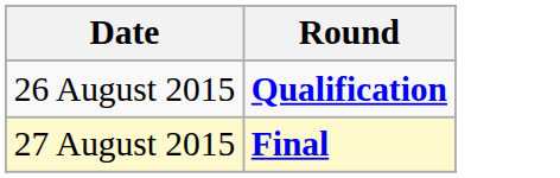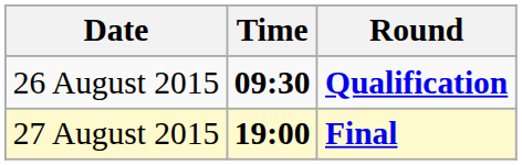+ column: Time | 09:30 | 19:00
